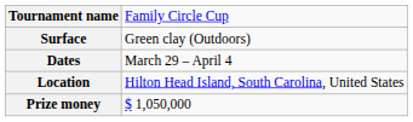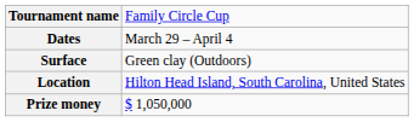rows swapped: Dates <-> Surface
